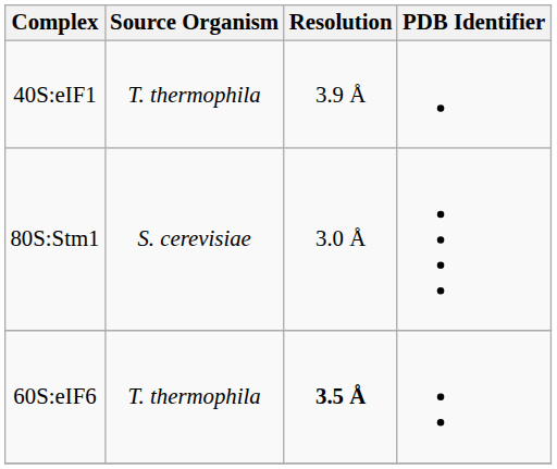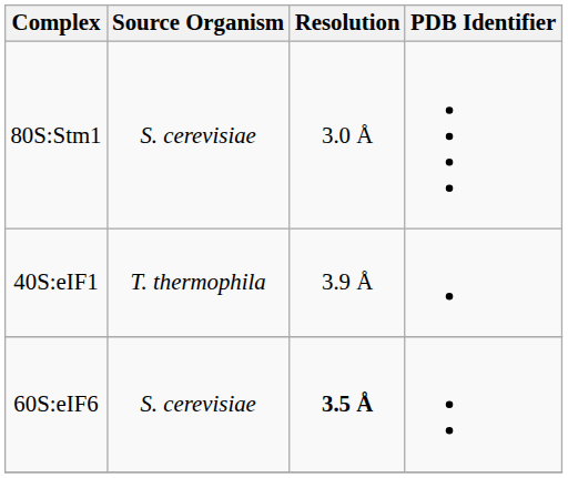rows swapped: 80S:Stm1 <-> 40S:eIF1
60S:eIF6 | Source Organism: T. thermophila -> S. cerevisiae
